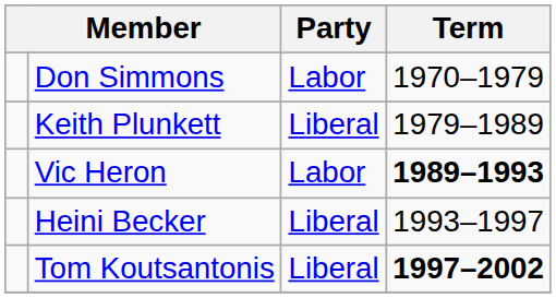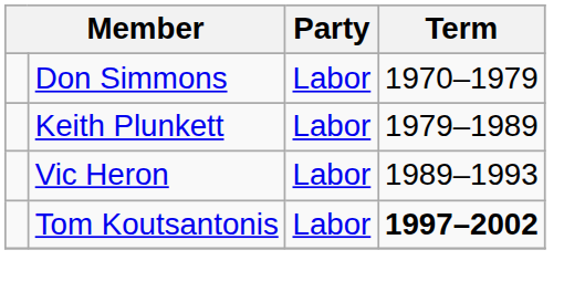Keith Plunkett | Party: Liberal -> Labor
Vic Heron | Term: bold -> normal
- row: Heini Becker | Liberal | 1993–1997
Tom Koutsantonis | Party: Liberal -> Labor
